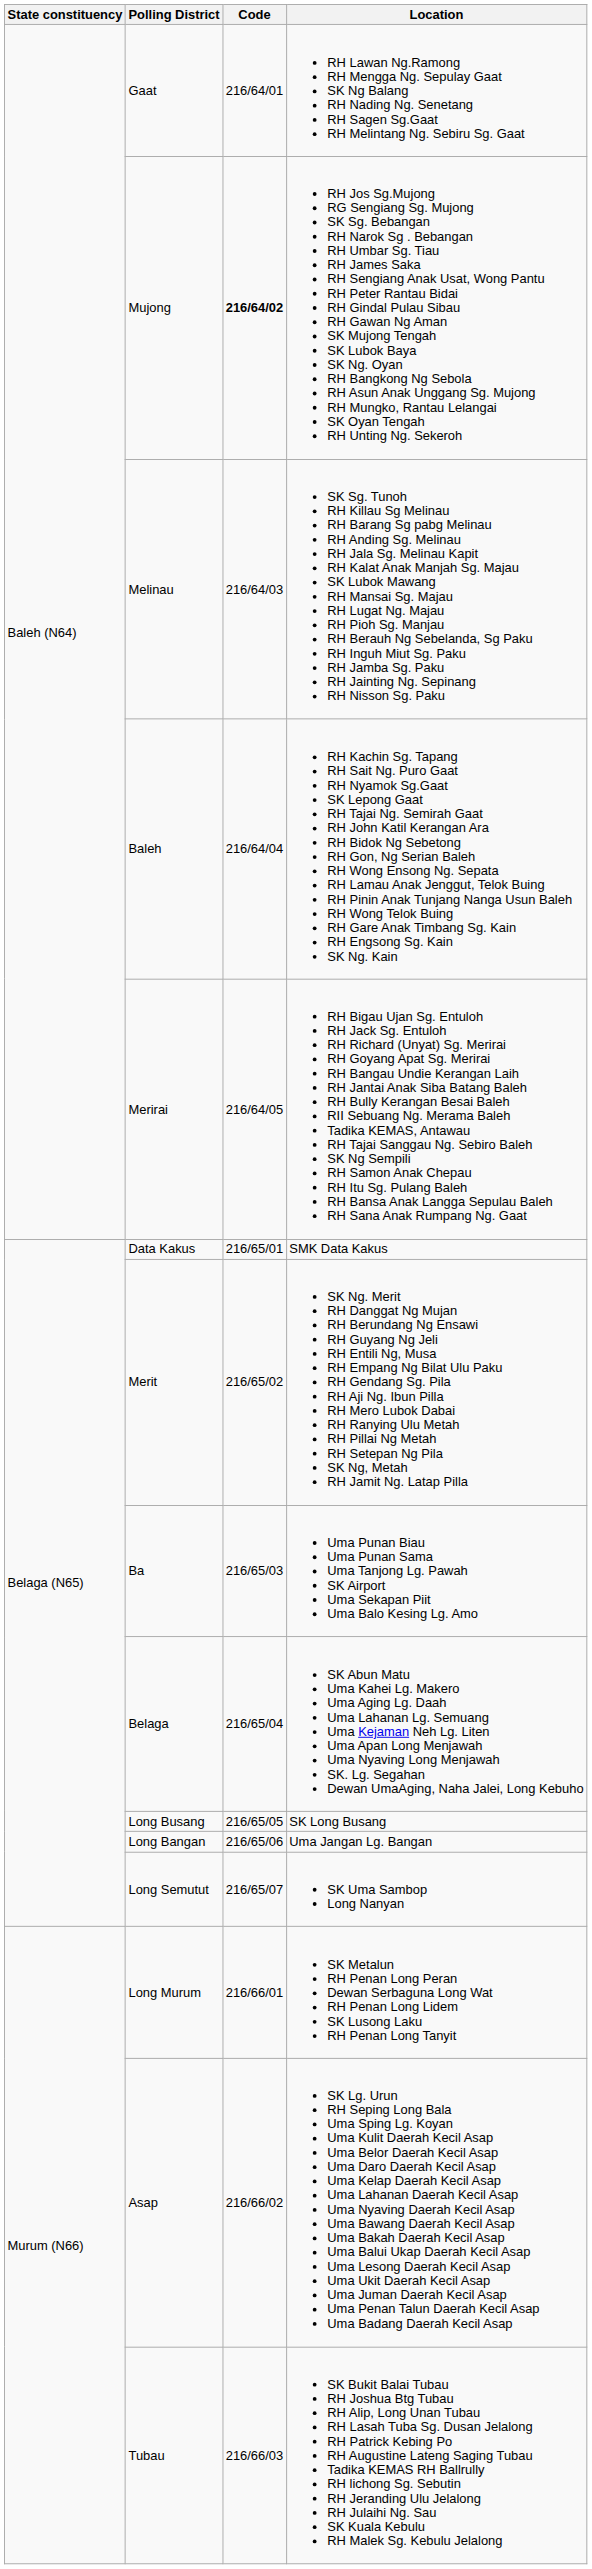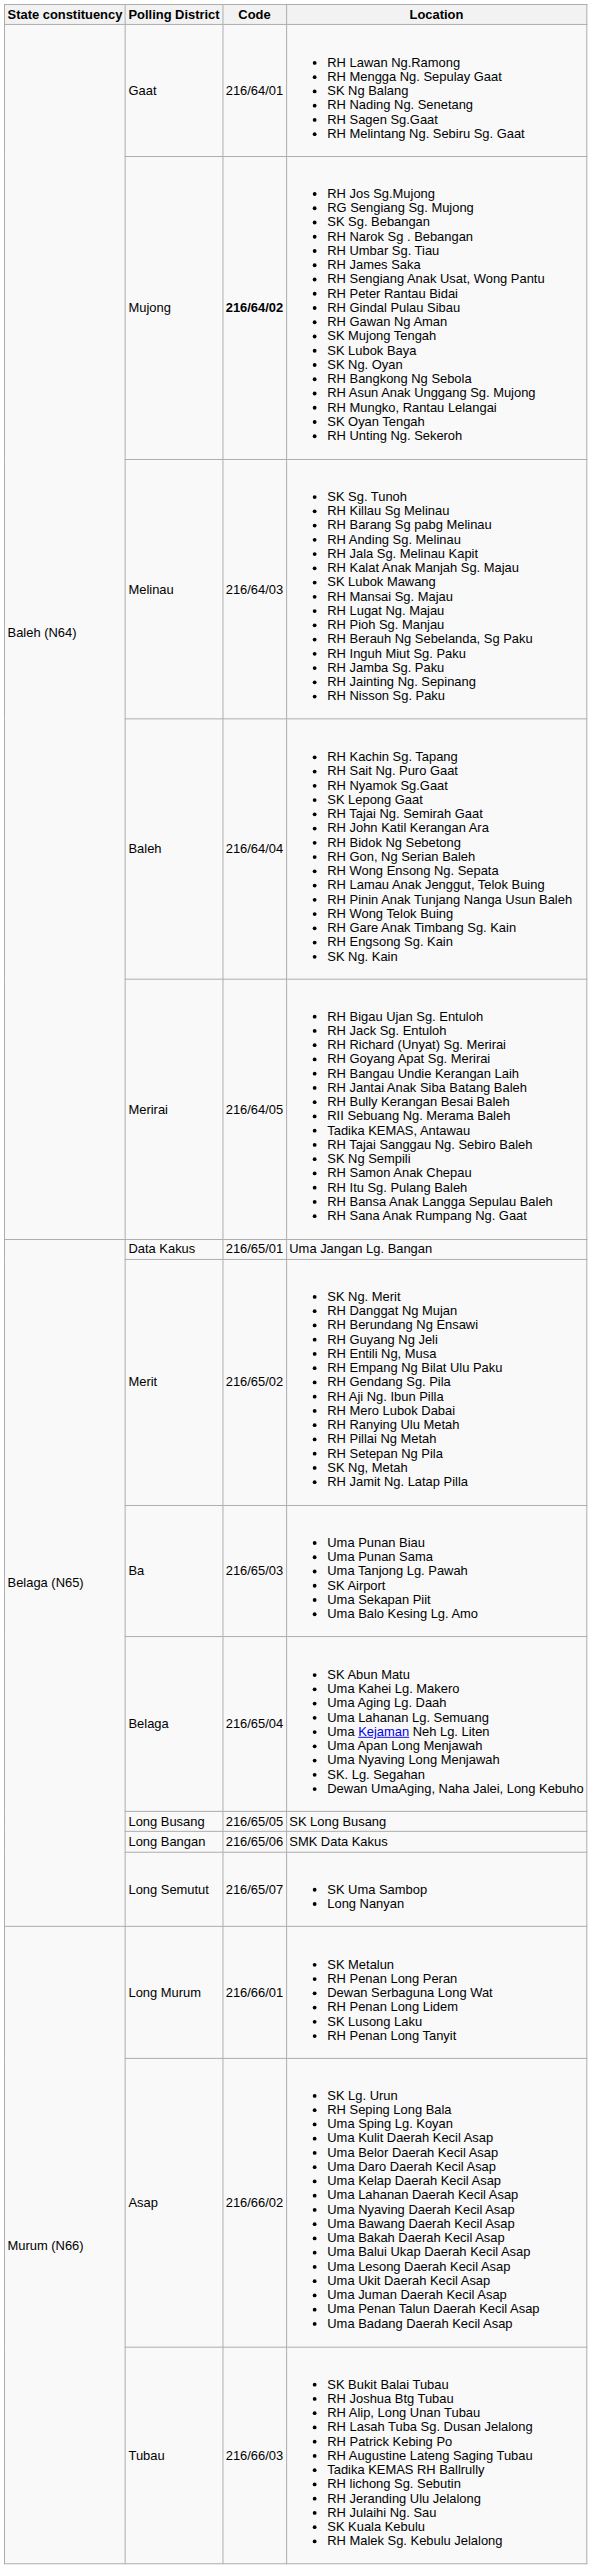Data Kakus | Location: SMK Data Kakus -> Uma Jangan Lg. Bangan
Long Bangan | Location: Uma Jangan Lg. Bangan -> SMK Data Kakus
